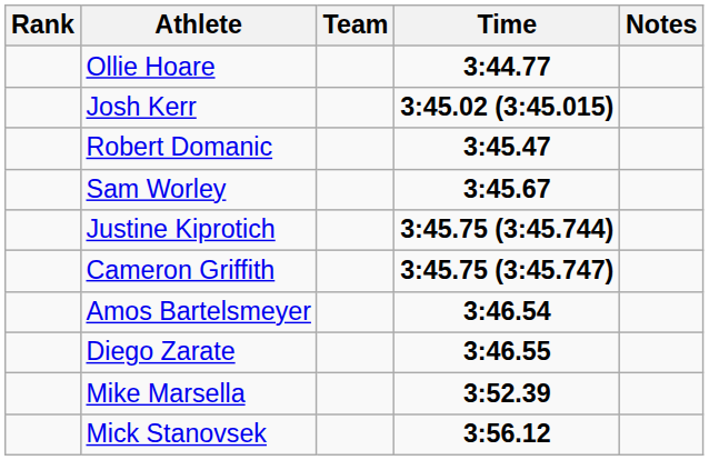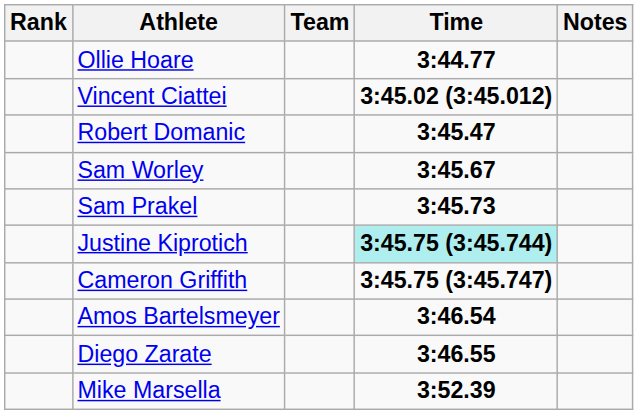+ row: Vincent Ciattei | 3:45.02 (3:45.012)
- row: Josh Kerr | 3:45.02 (3:45.015)
+ row: Sam Prakel | 3:45.73
Justine Kiprotich | Time: no background -> paleturquoise background
- row: Mick Stanovsek | 3:56.12
